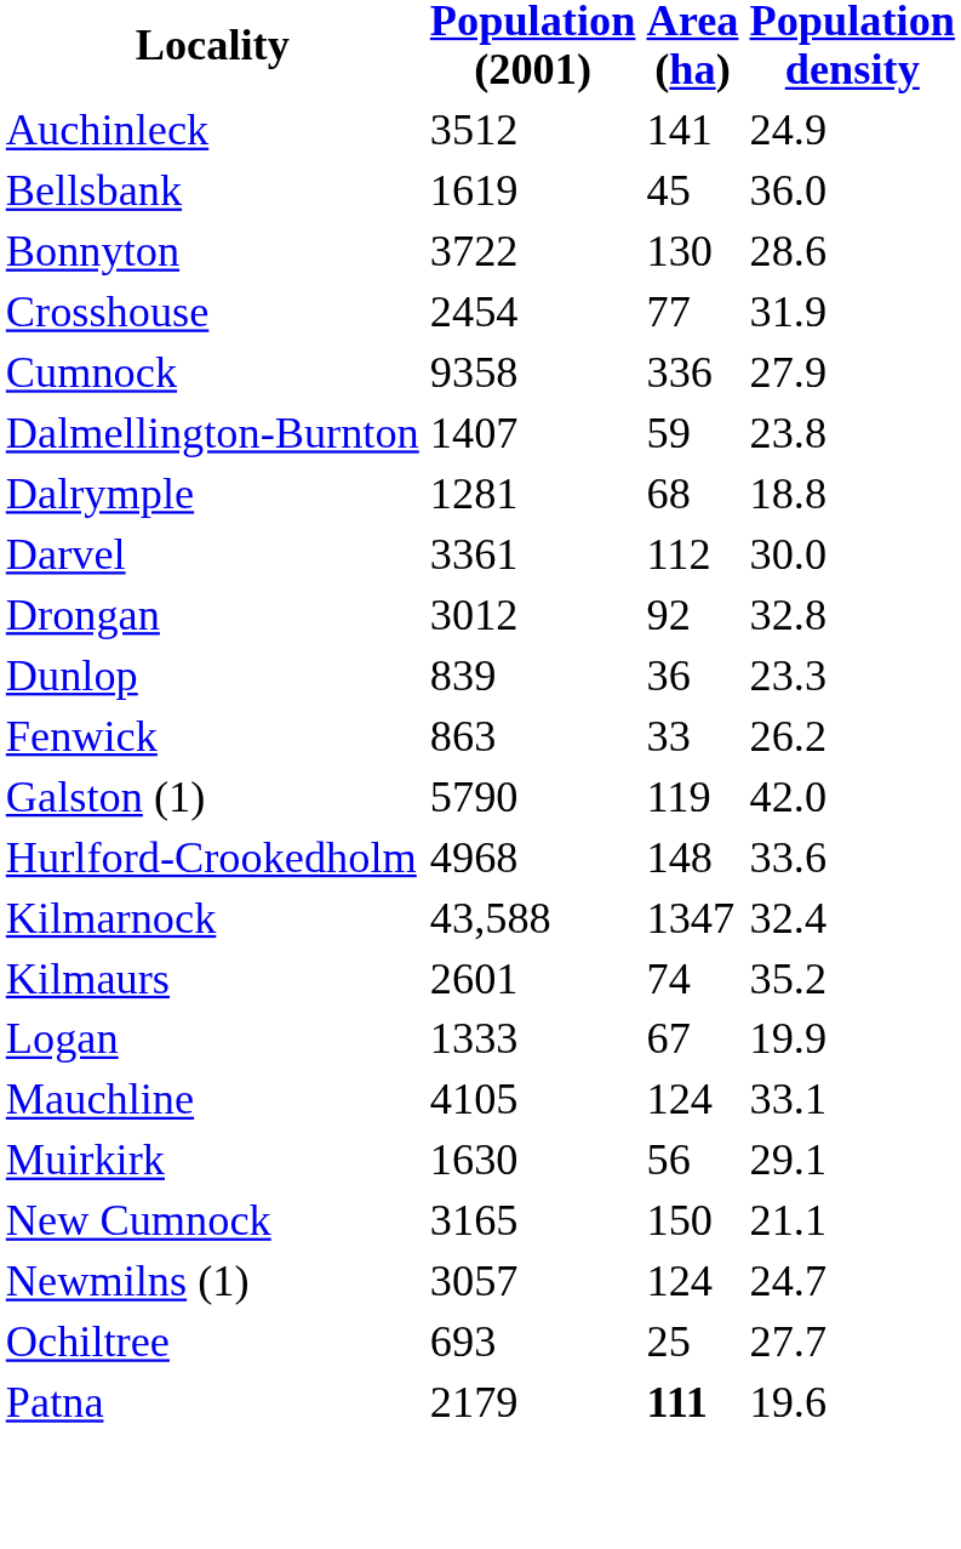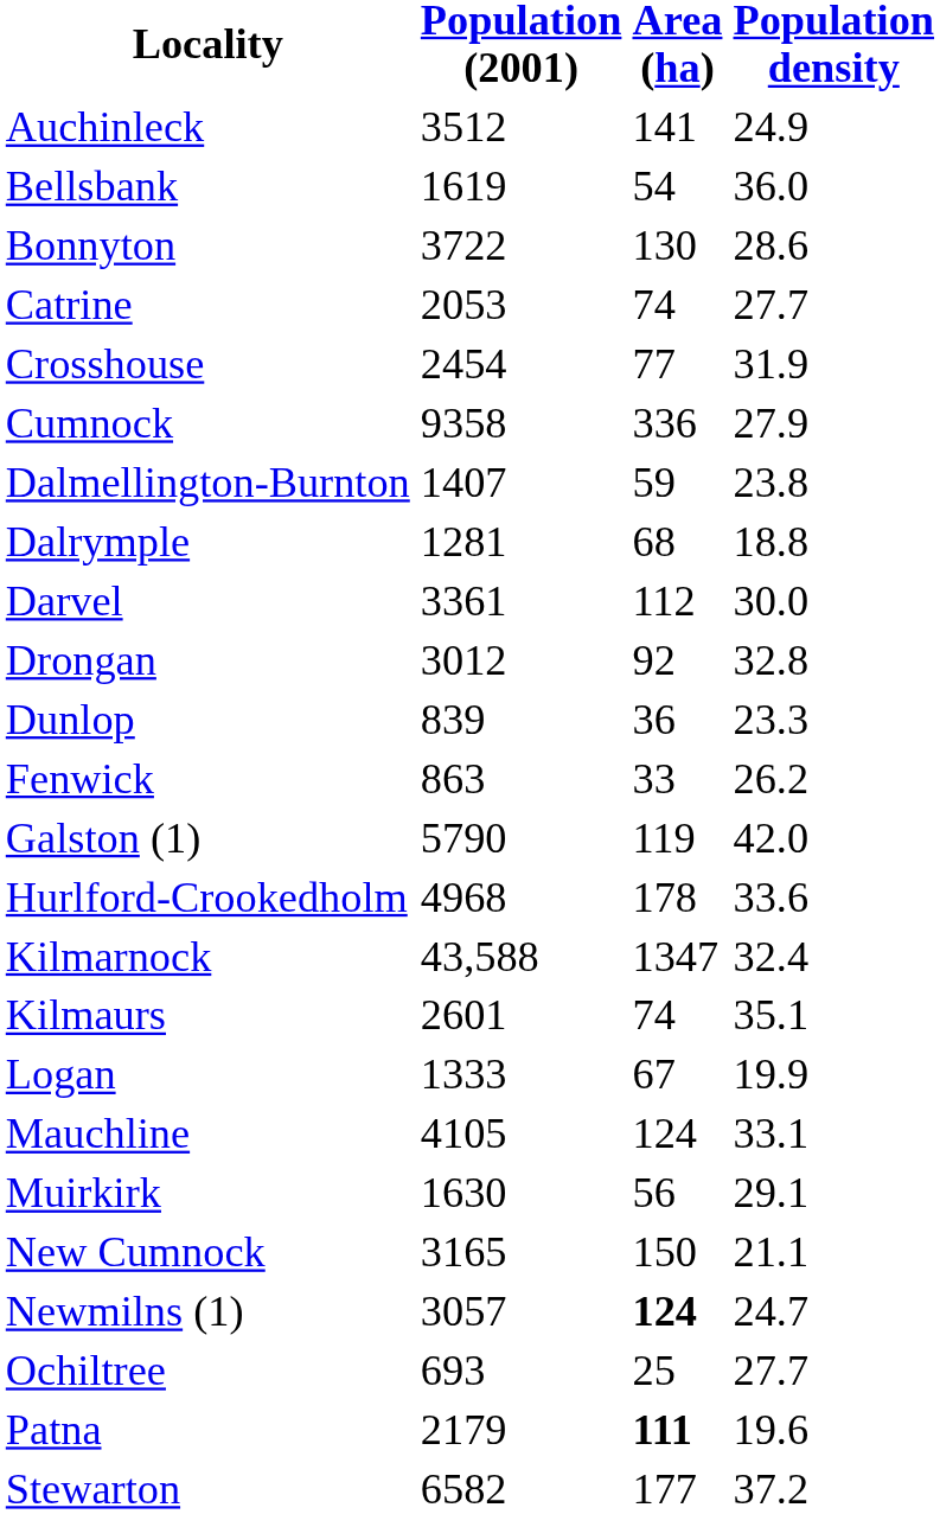Bellsbank | Area (ha): 45 -> 54
+ row: Catrine | 2053 | 74 | 27.7
Hurlford-Crookedholm | Area (ha): 148 -> 178
Kilmaurs | Population density: 35.2 -> 35.1
Newmilns (1) | Area (ha): normal -> bold
+ row: Stewarton | 6582 | 177 | 37.2
